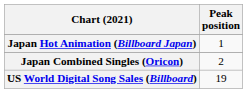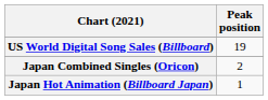rows swapped: Japan Hot Animation (Billboard Japan) <-> US World Digital Song Sales (Billboard)
